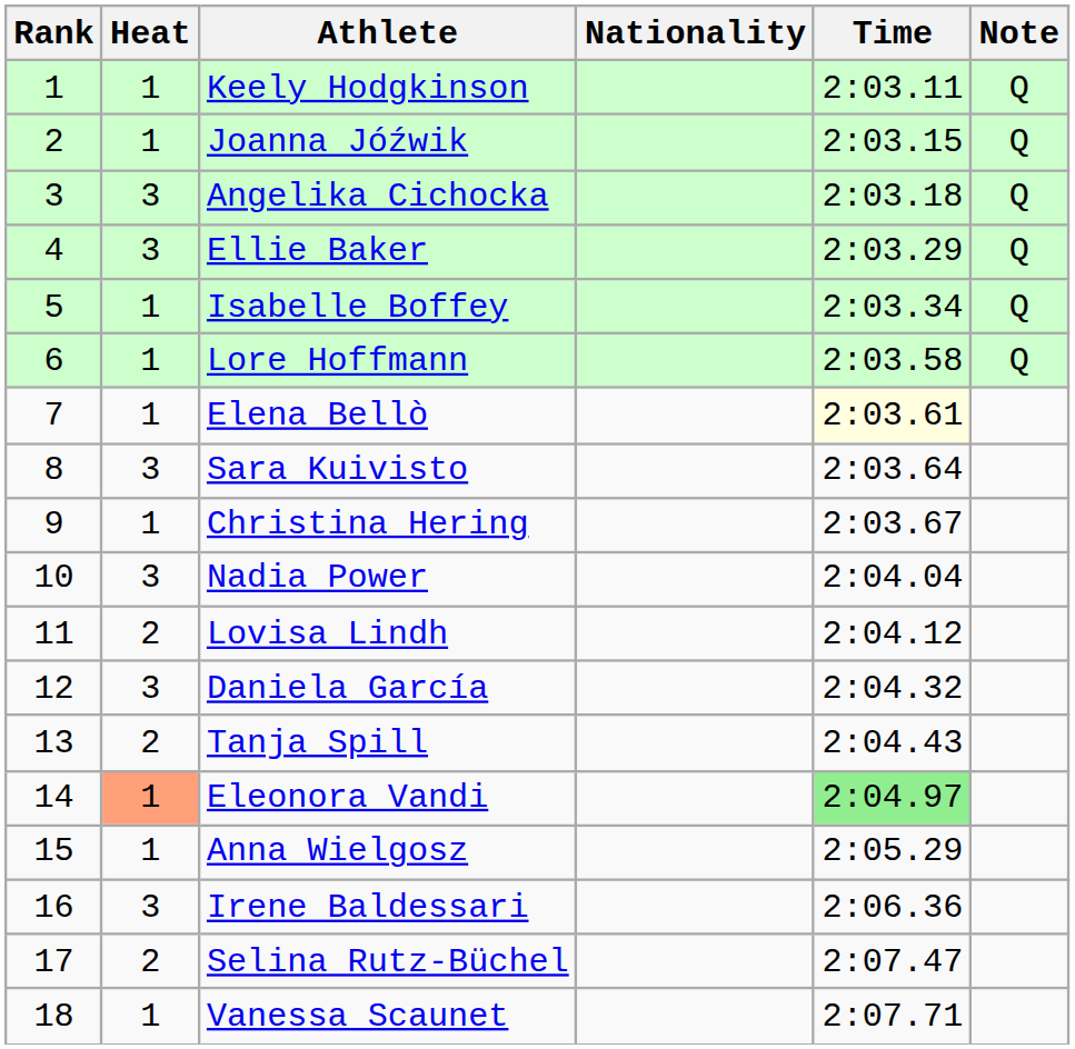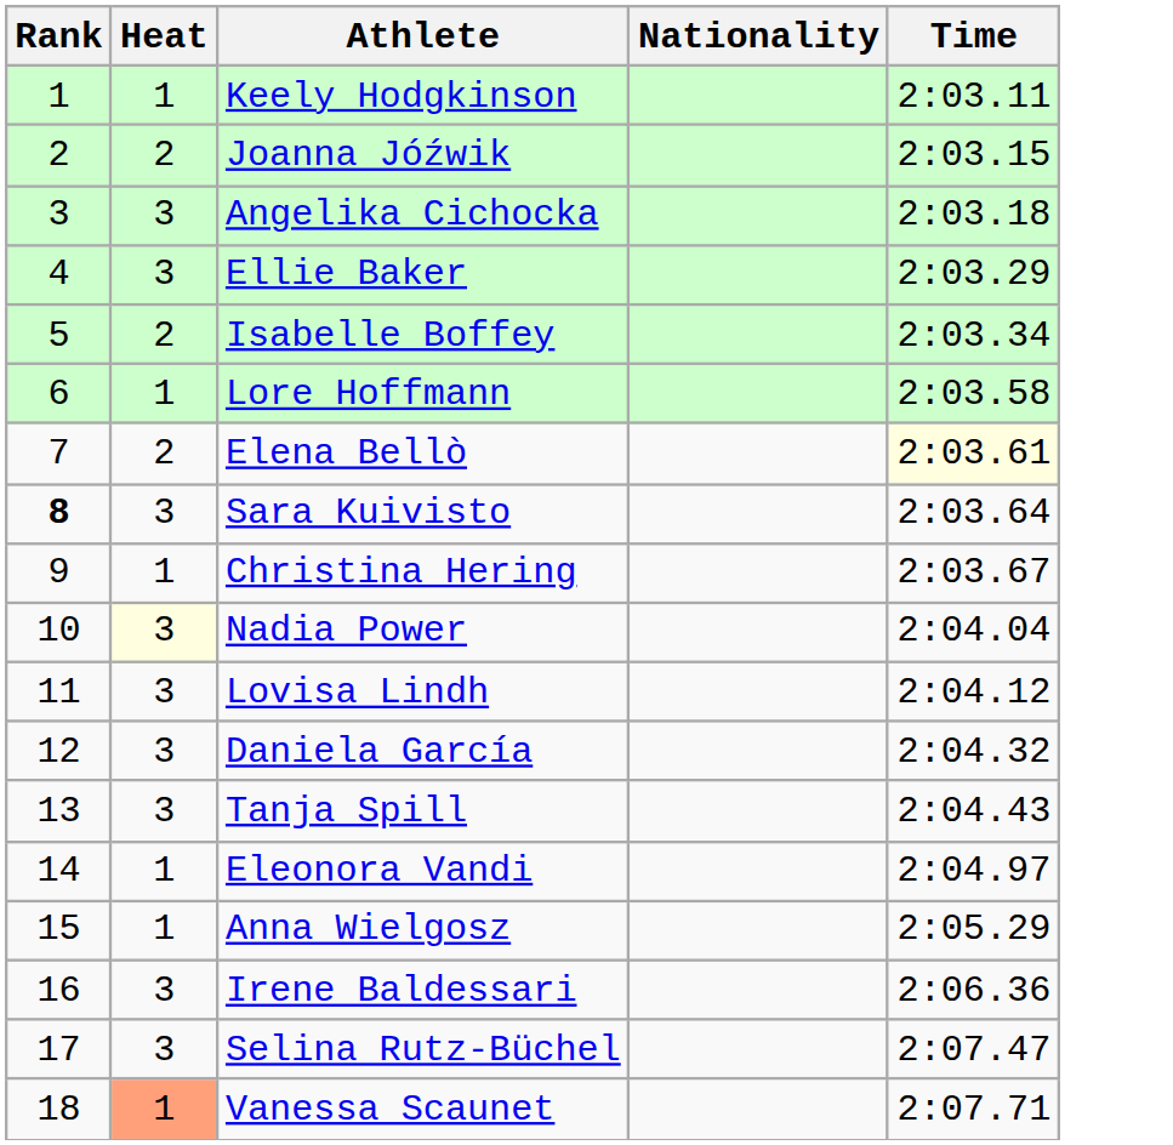- column: Note | Q | Q | Q | Q | Q | Q
Joanna Jóźwik | Heat: 1 -> 2
Isabelle Boffey | Heat: 1 -> 2
Elena Bellò | Heat: 1 -> 2
Sara Kuivisto | Rank: normal -> bold
Nadia Power | Heat: no background -> lightyellow background
Lovisa Lindh | Heat: 2 -> 3
Tanja Spill | Heat: 2 -> 3
Eleonora Vandi | Heat: lightsalmon background -> no background
Eleonora Vandi | Time: lightgreen background -> no background
Selina Rutz-Büchel | Heat: 2 -> 3
Vanessa Scaunet | Heat: no background -> lightsalmon background
